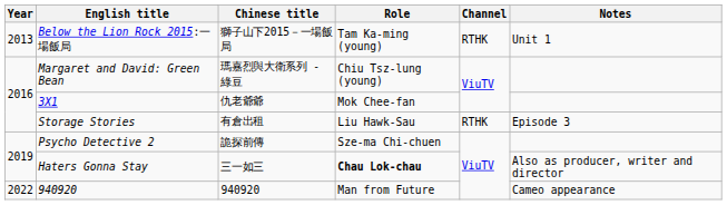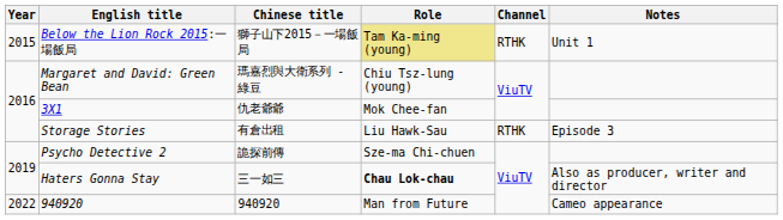Below the Lion Rock 2015:一場飯局 | Year: 2013 -> 2015
Below the Lion Rock 2015:一場飯局 | Role: no background -> khaki background
